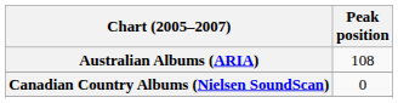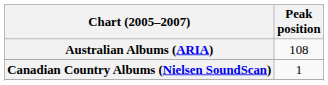Canadian Country Albums (Nielsen SoundScan) | Peak position: 0 -> 1
